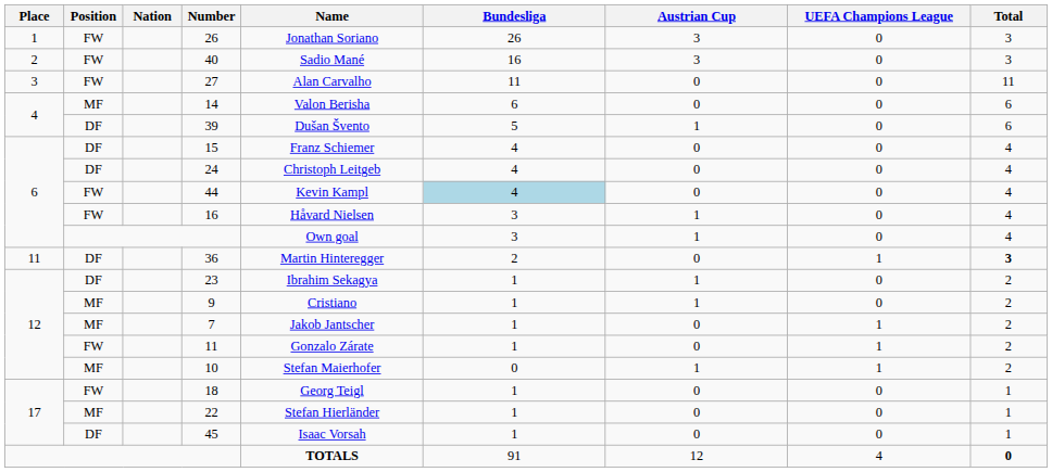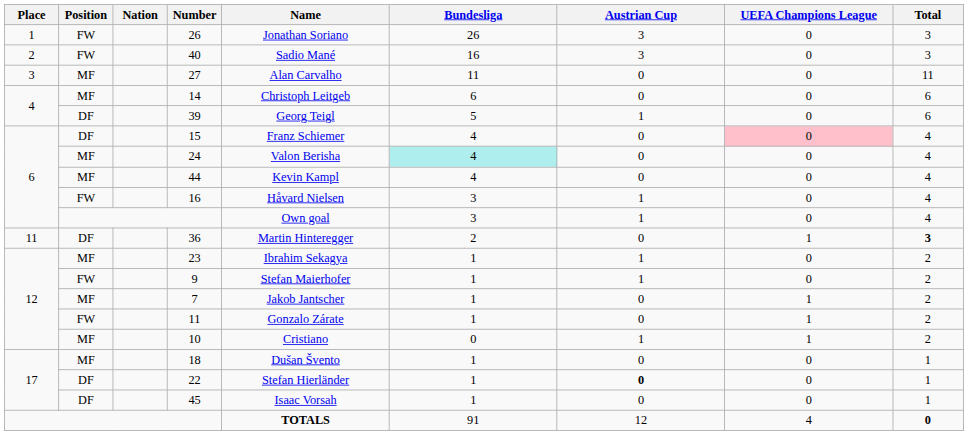27 | Position: FW -> MF
14 | Name: Valon Berisha -> Christoph Leitgeb
39 | Name: Dušan Švento -> Georg Teigl
15 | UEFA Champions League: no background -> pink background
24 | Position: DF -> MF
24 | Name: Christoph Leitgeb -> Valon Berisha
24 | Bundesliga: no background -> paleturquoise background
44 | Position: FW -> MF
44 | Bundesliga: lightblue background -> no background
23 | Position: DF -> MF
9 | Position: MF -> FW
9 | Name: Cristiano -> Stefan Maierhofer
10 | Name: Stefan Maierhofer -> Cristiano
18 | Position: FW -> MF
18 | Name: Georg Teigl -> Dušan Švento
22 | Position: MF -> DF
22 | Austrian Cup: normal -> bold
